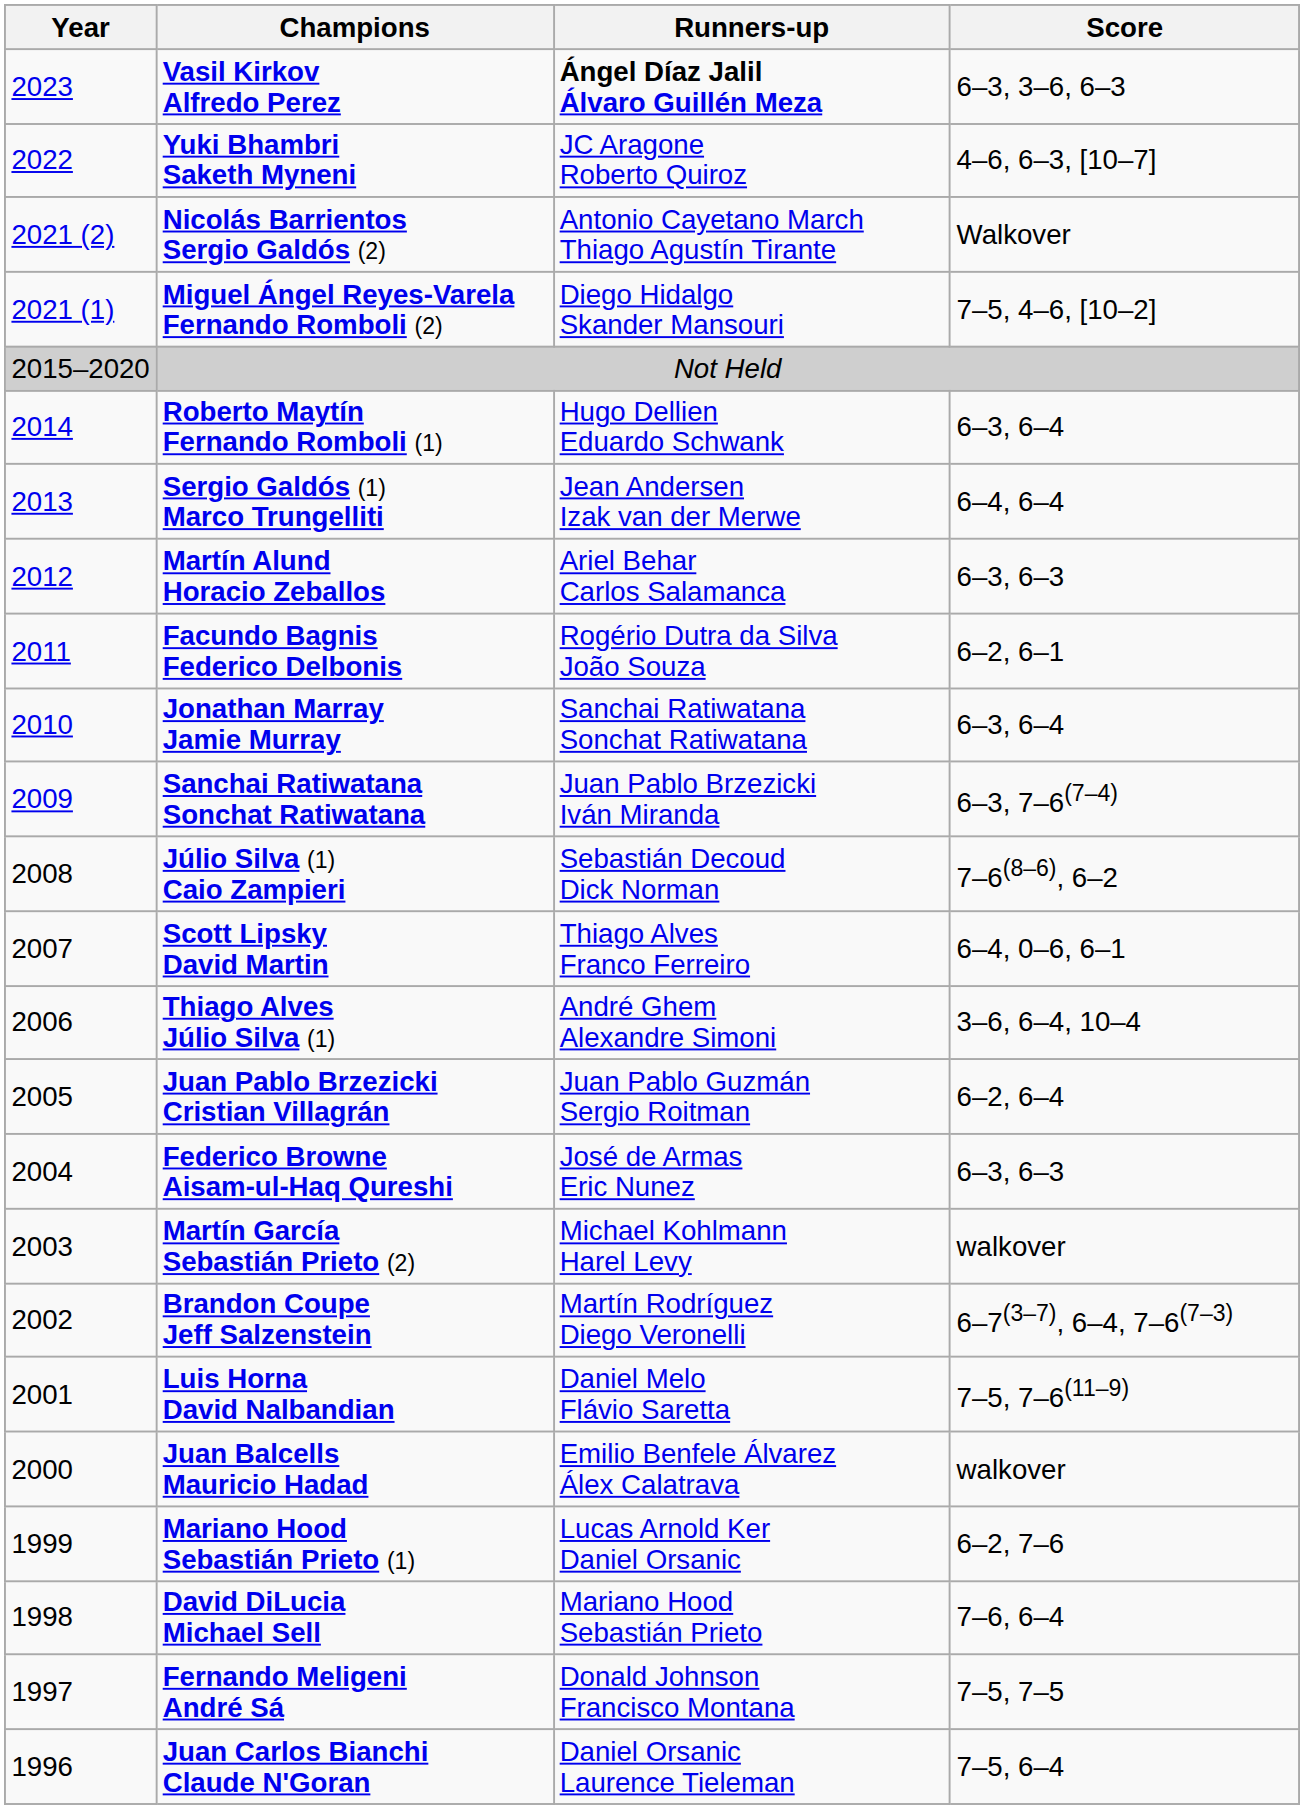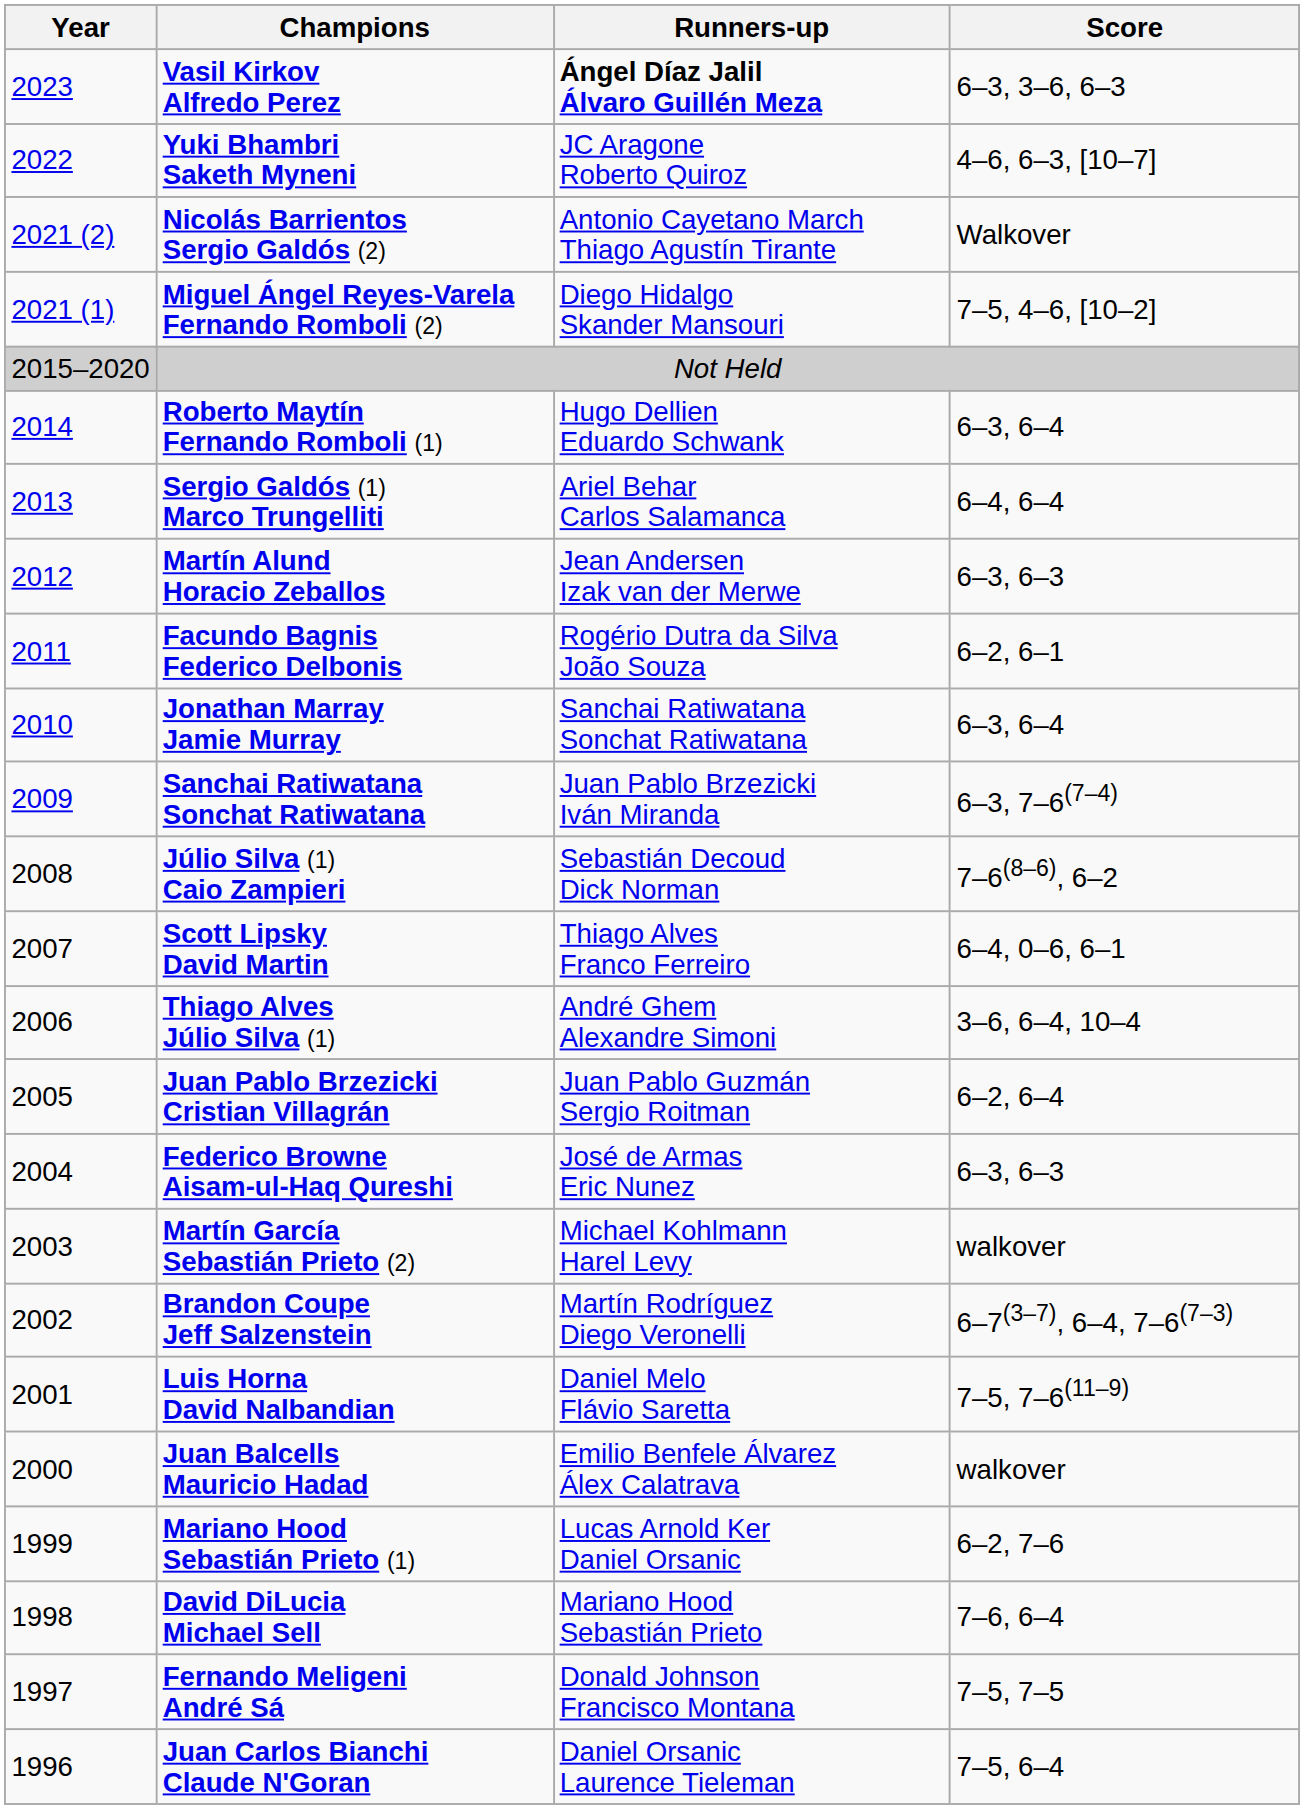Sergio Galdós (1) Marco Trungelliti | Runners-up: Jean Andersen Izak van der Merwe -> Ariel Behar Carlos Salamanca
Martín Alund Horacio Zeballos | Runners-up: Ariel Behar Carlos Salamanca -> Jean Andersen Izak van der Merwe
